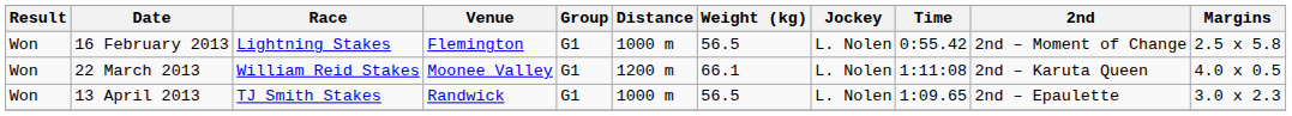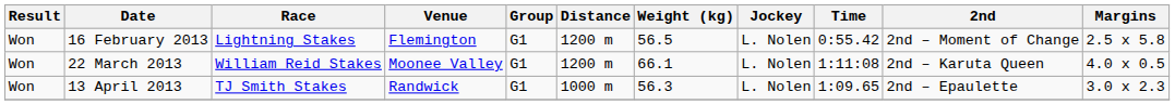16 February 2013 | Distance: 1000 m -> 1200 m
13 April 2013 | Weight (kg): 56.5 -> 56.3
